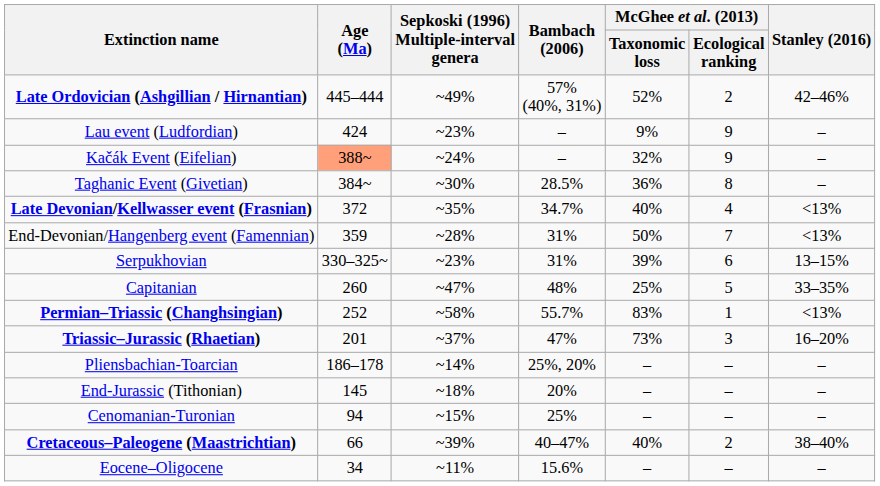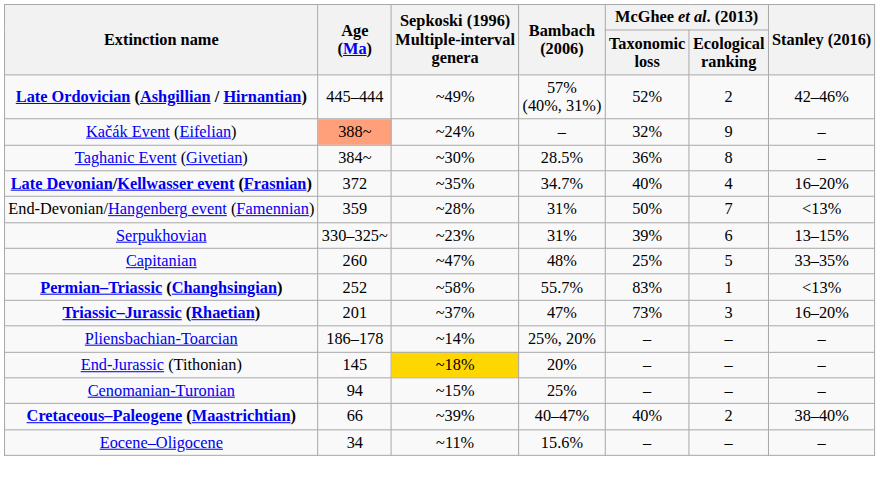- row: Lau event (Ludfordian) | 424 | ~23% | – | 9% | 9 | –
Late Devonian/Kellwasser event (Frasnian) | Stanley (2016): <13% -> 16–20%
End-Jurassic (Tithonian) | Sepkoski (1996) Multiple-interval genera: no background -> gold background
